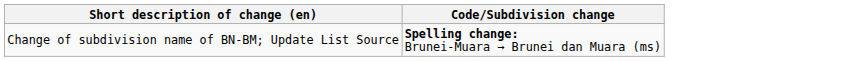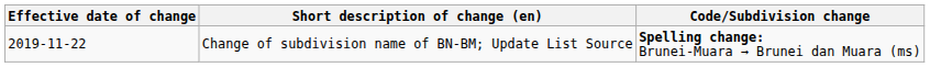+ column: Effective date of change | 2019-11-22
